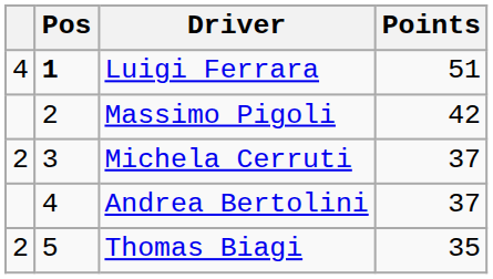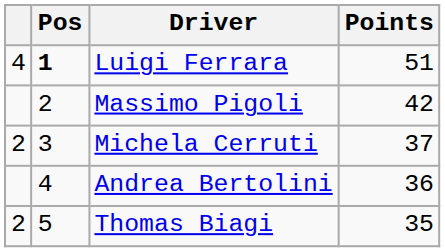Andrea Bertolini | Points: 37 -> 36
